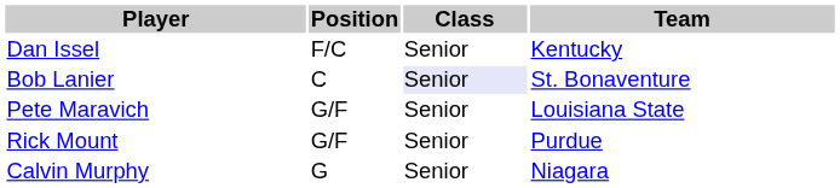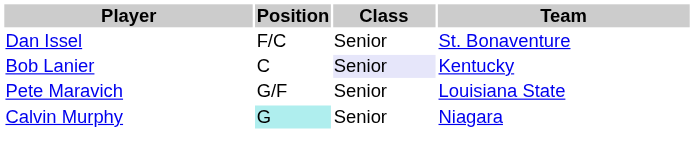Dan Issel | Team: Kentucky -> St. Bonaventure
Bob Lanier | Team: St. Bonaventure -> Kentucky
- row: Rick Mount | G/F | Senior | Purdue
Calvin Murphy | Position: no background -> paleturquoise background
